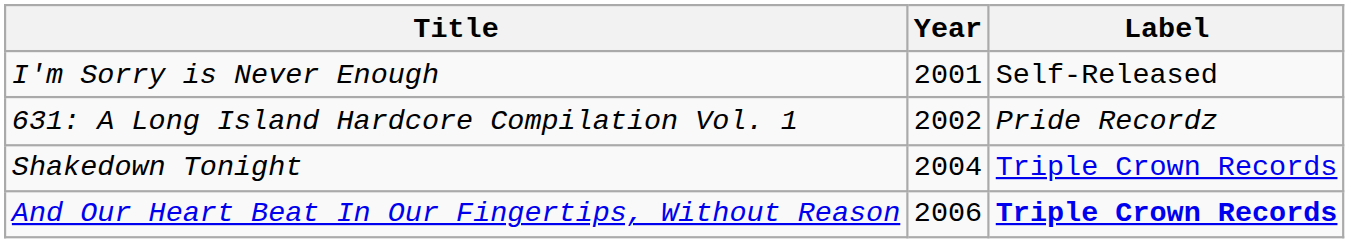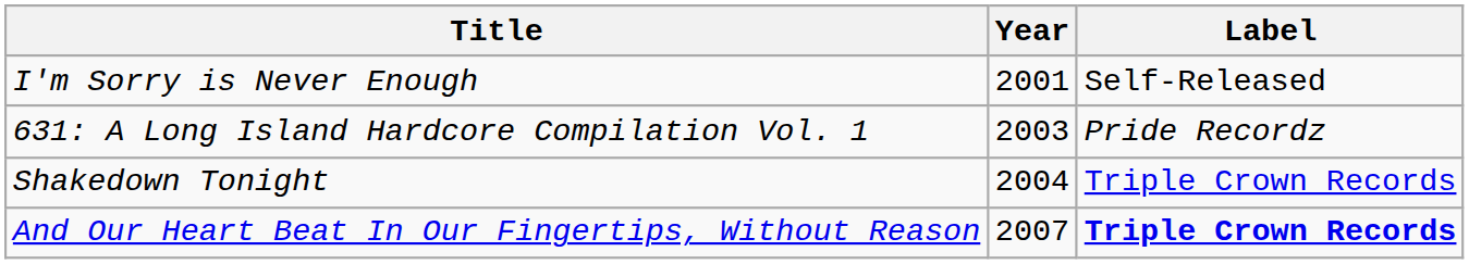631: A Long Island Hardcore Compilation Vol. 1 | Year: 2002 -> 2003
And Our Heart Beat In Our Fingertips, Without Reason | Year: 2006 -> 2007
